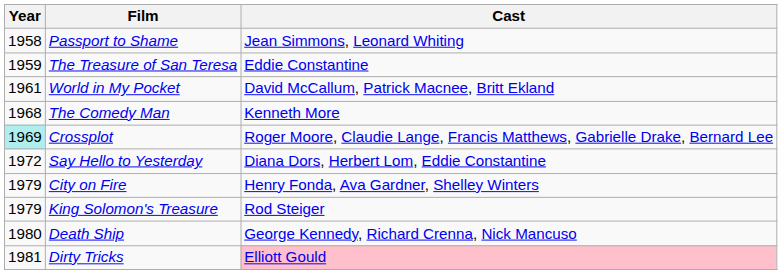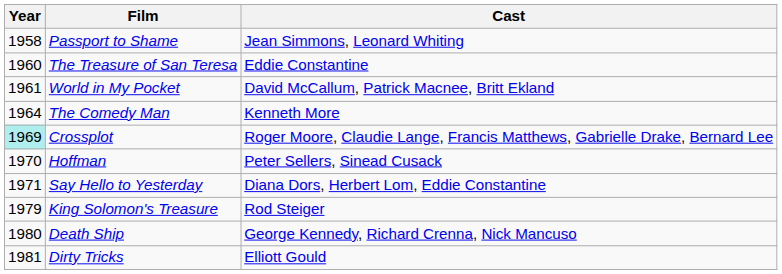The Treasure of San Teresa | Year: 1959 -> 1960
The Comedy Man | Year: 1968 -> 1964
+ row: 1970 | Hoffman | Peter Sellers, Sinead Cusack
Say Hello to Yesterday | Year: 1972 -> 1971
- row: 1979 | City on Fire | Henry Fonda, Ava Gardner, Shelley Winters
Dirty Tricks | Cast: pink background -> no background
